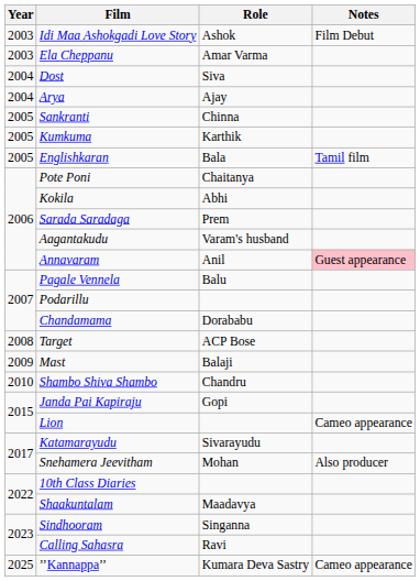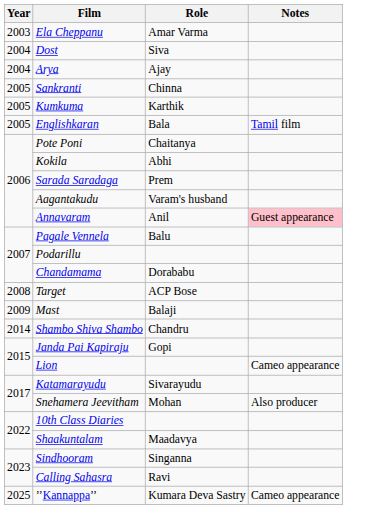- row: 2003 | Idi Maa Ashokgadi Love Story | Ashok | Film Debut
Shambo Shiva Shambo | Year: 2010 -> 2014
